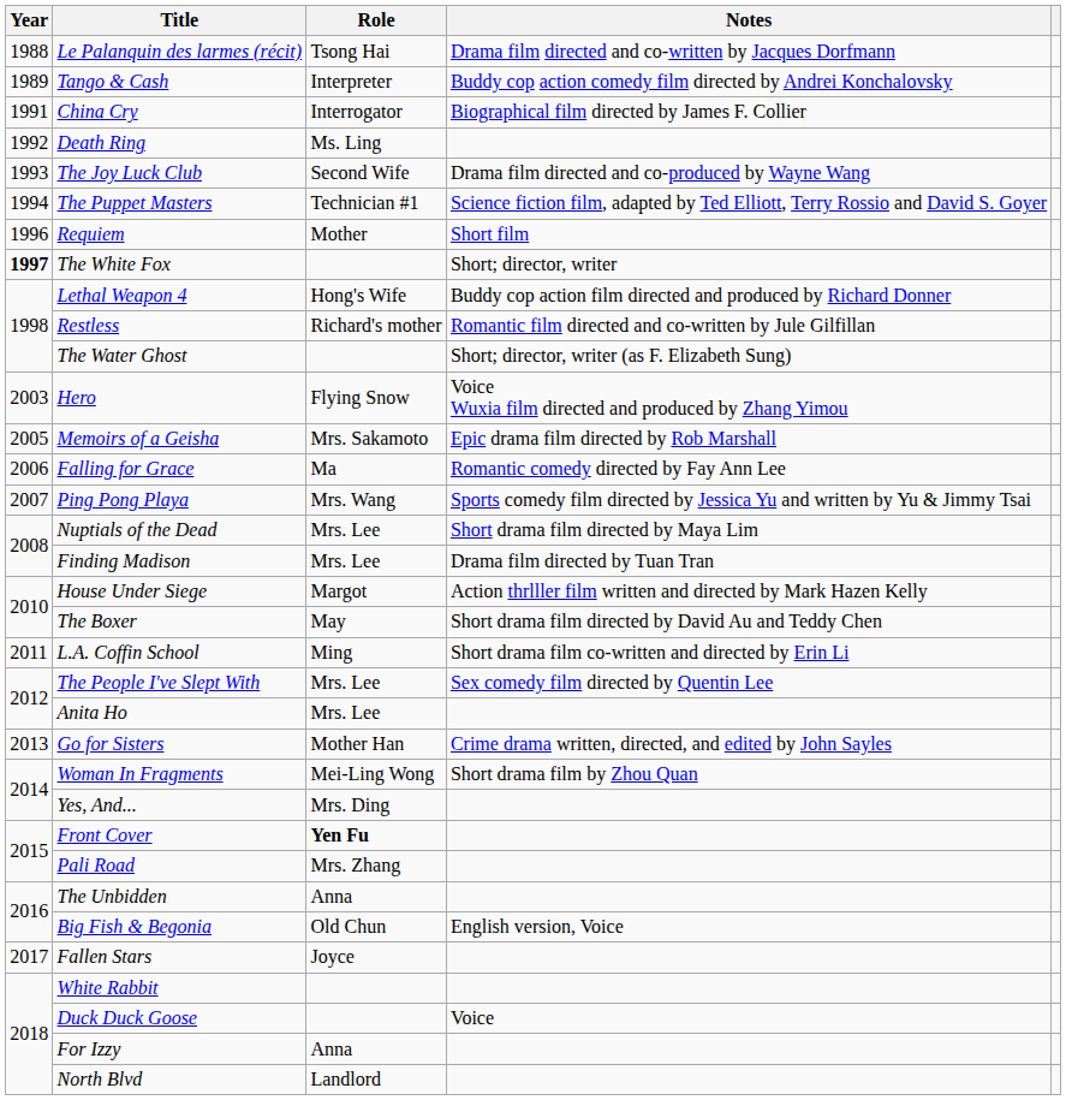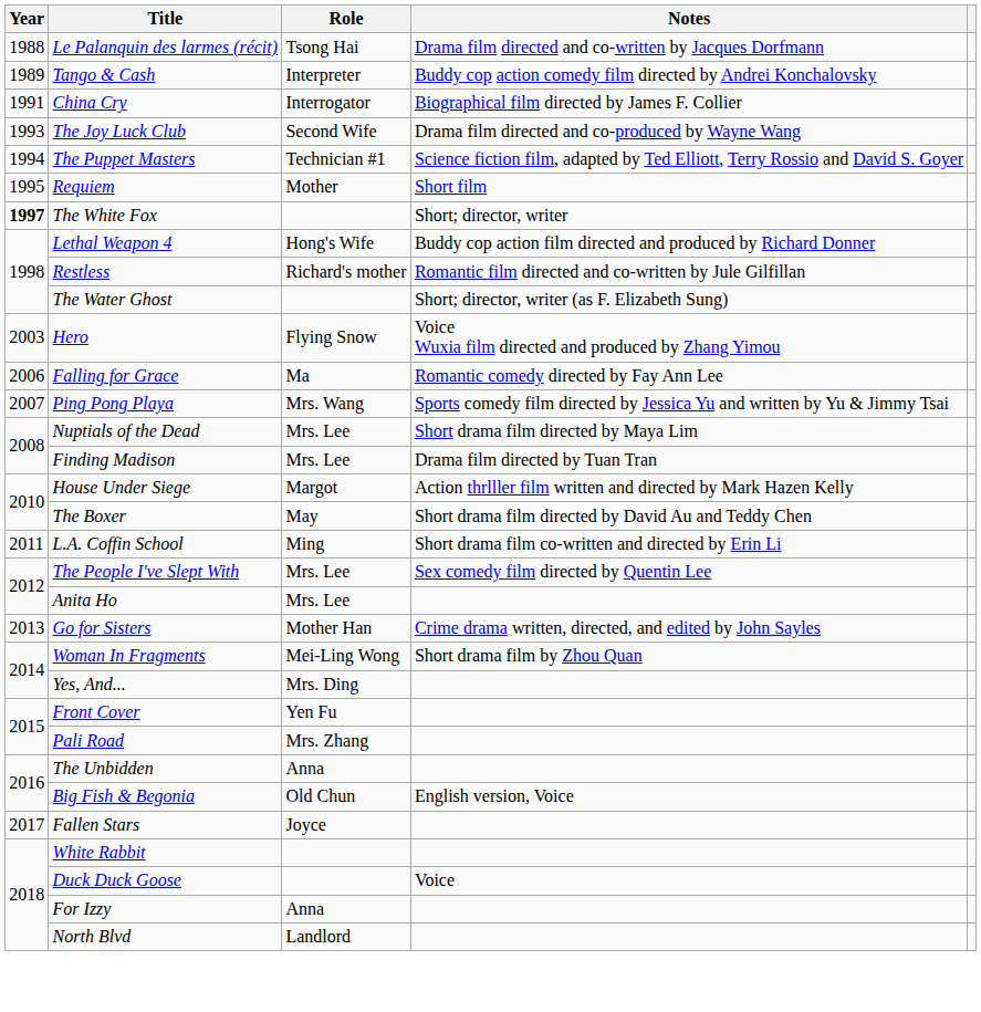- row: 1992 | Death Ring | Ms. Ling
Requiem | Year: 1996 -> 1995
- row: 2005 | Memoirs of a Geisha | Mrs. Sakamoto | Epic drama film directed by Rob Marshall
Front Cover | Role: bold -> normal
